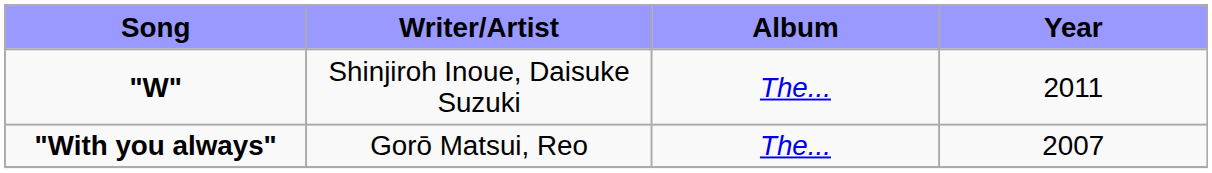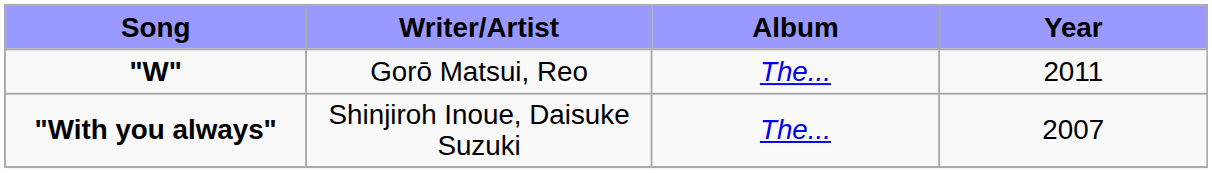"W" | Writer/Artist: Shinjiroh Inoue, Daisuke Suzuki -> Gorō Matsui, Reo
"With you always" | Writer/Artist: Gorō Matsui, Reo -> Shinjiroh Inoue, Daisuke Suzuki
